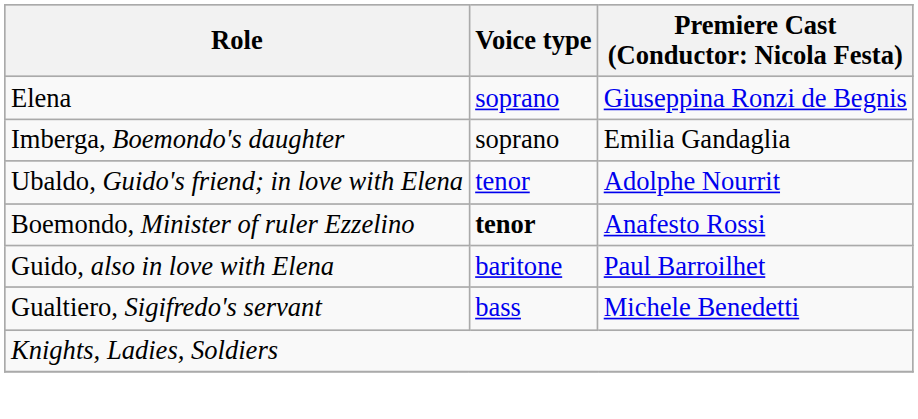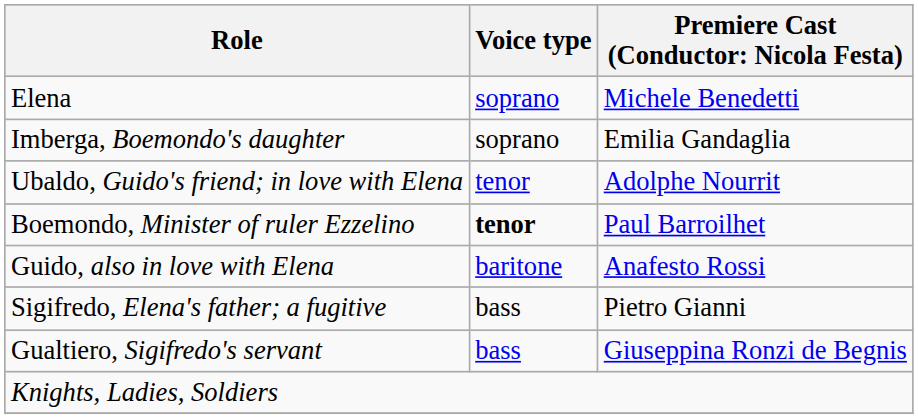Elena | column 3: Giuseppina Ronzi de Begnis -> Michele Benedetti
Boemondo, Minister of ruler Ezzelino | column 3: Anafesto Rossi -> Paul Barroilhet
Guido, also in love with Elena | column 3: Paul Barroilhet -> Anafesto Rossi
+ row: Sigifredo, Elena's father; a fugitive | bass | Pietro Gianni
Gualtiero, Sigifredo's servant | column 3: Michele Benedetti -> Giuseppina Ronzi de Begnis
